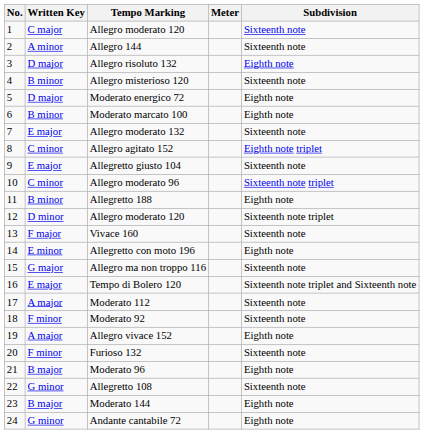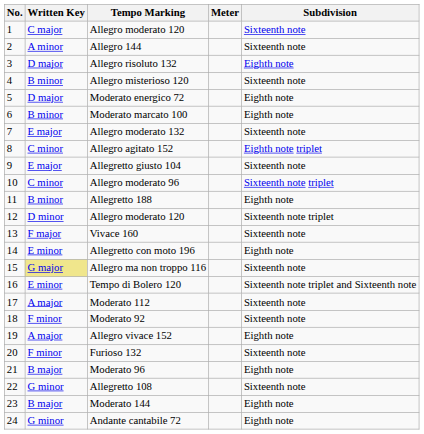Allegro ma non troppo 116 | Written Key: no background -> khaki background
Tempo di Bolero 120 | Written Key: E major -> E minor
